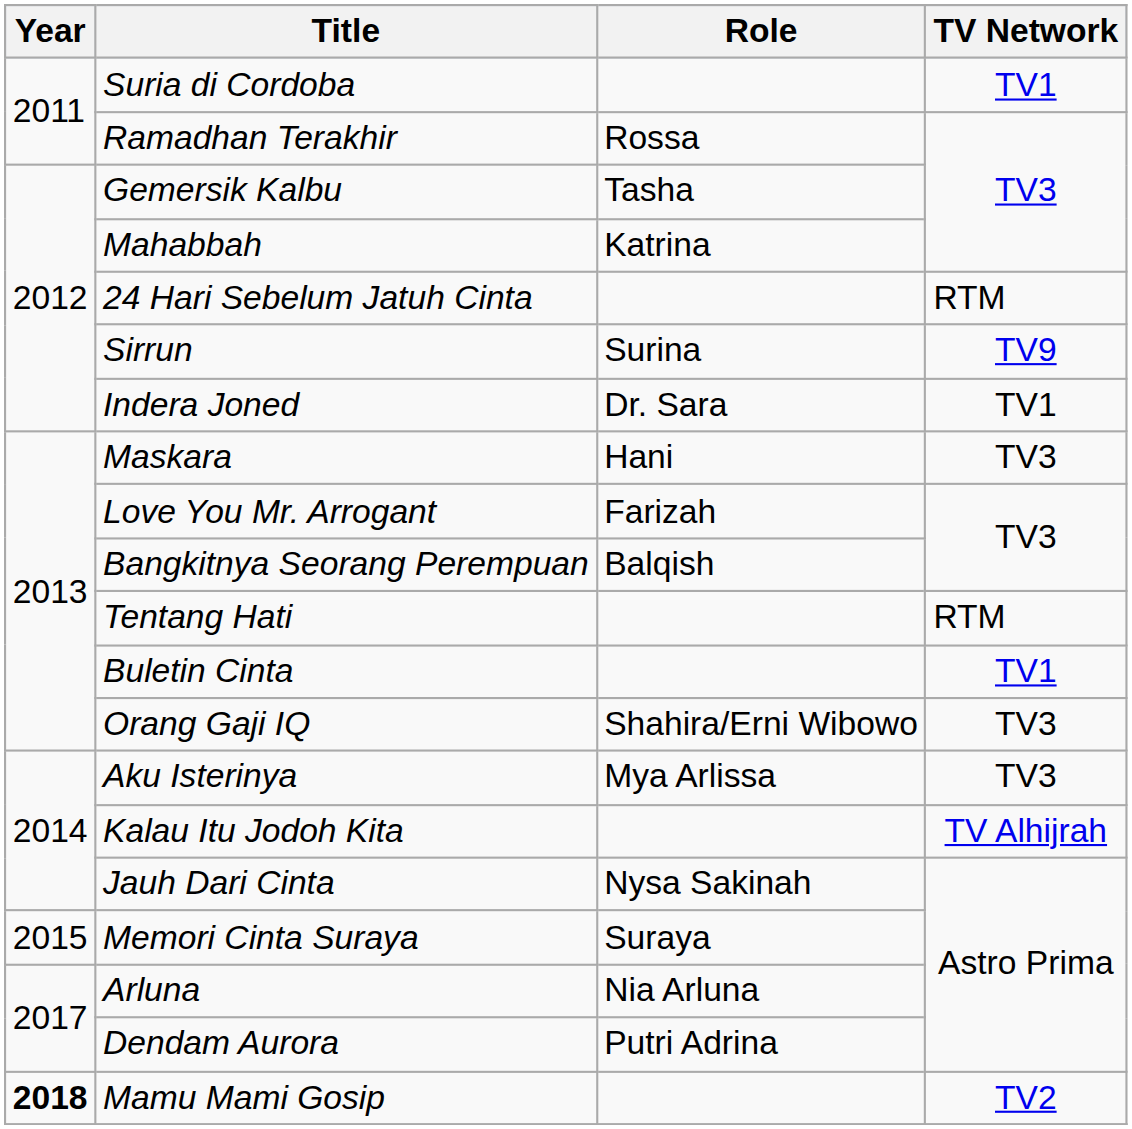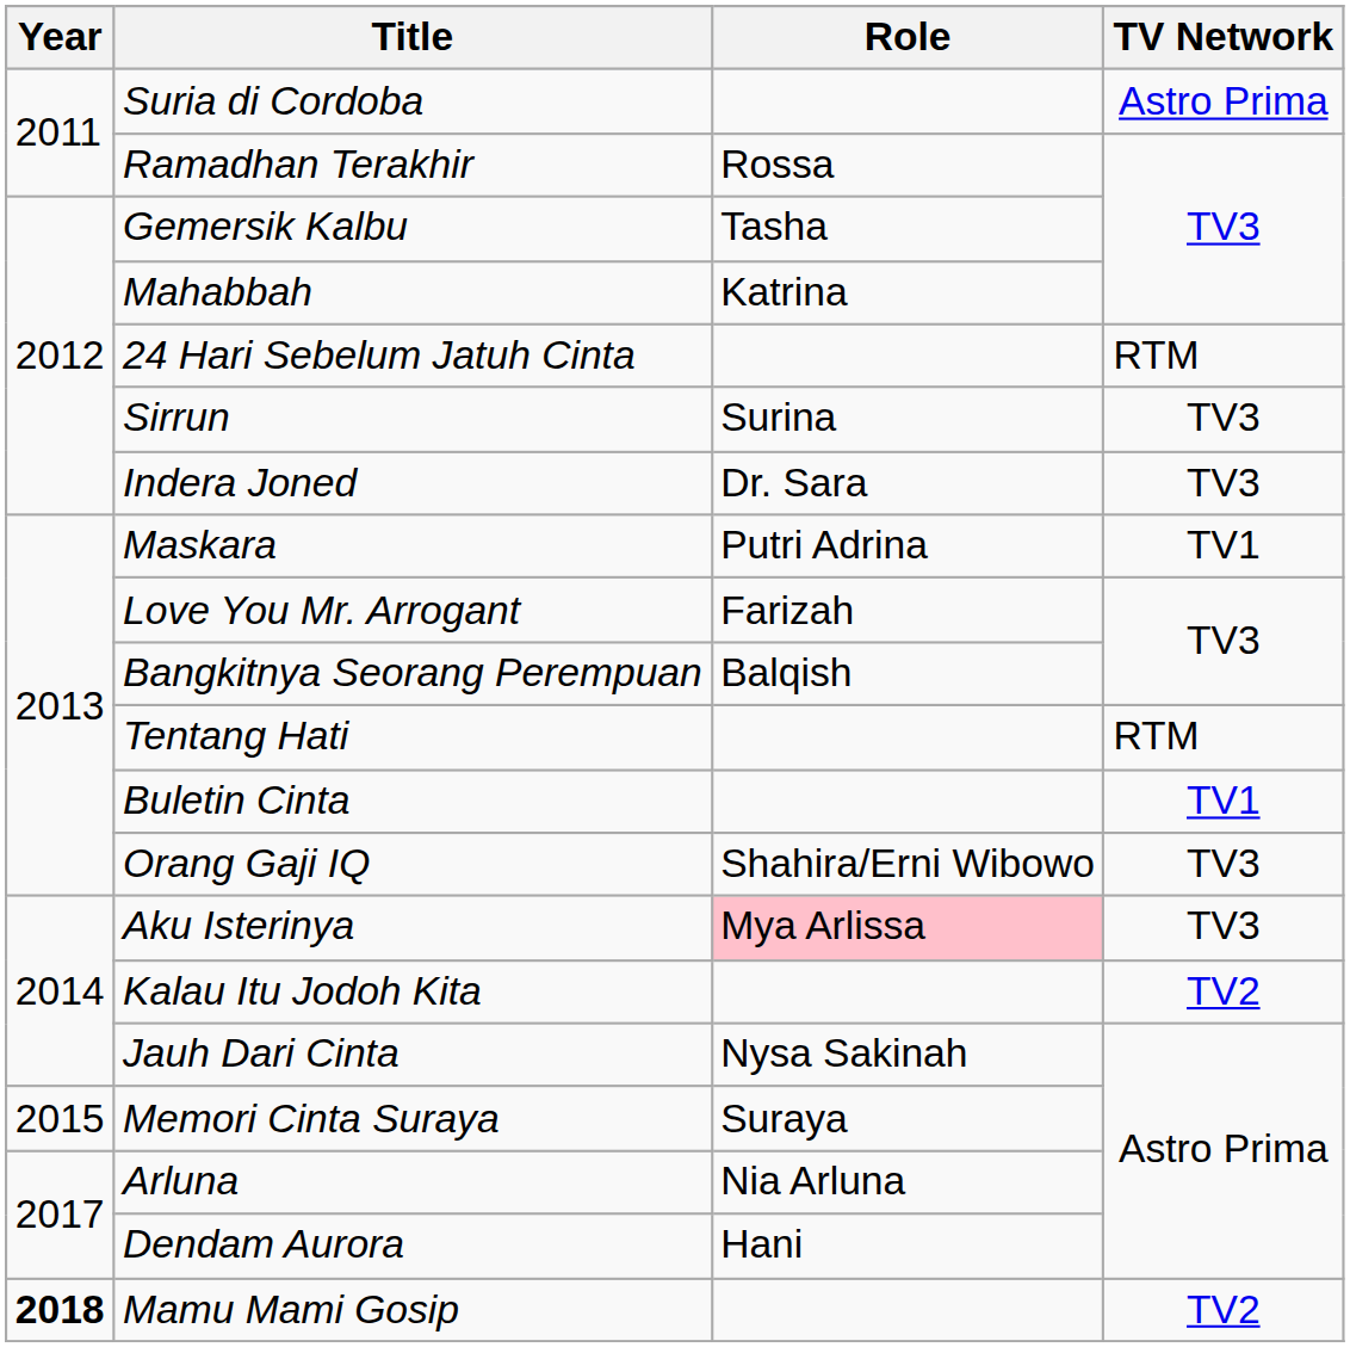Suria di Cordoba | TV Network: TV1 -> Astro Prima
Sirrun | TV Network: TV9 -> TV3
Indera Joned | TV Network: TV1 -> TV3
Maskara | Role: Hani -> Putri Adrina
Maskara | TV Network: TV3 -> TV1
Aku Isterinya | Role: no background -> pink background
Kalau Itu Jodoh Kita | TV Network: TV Alhijrah -> TV2
Dendam Aurora | Role: Putri Adrina -> Hani
